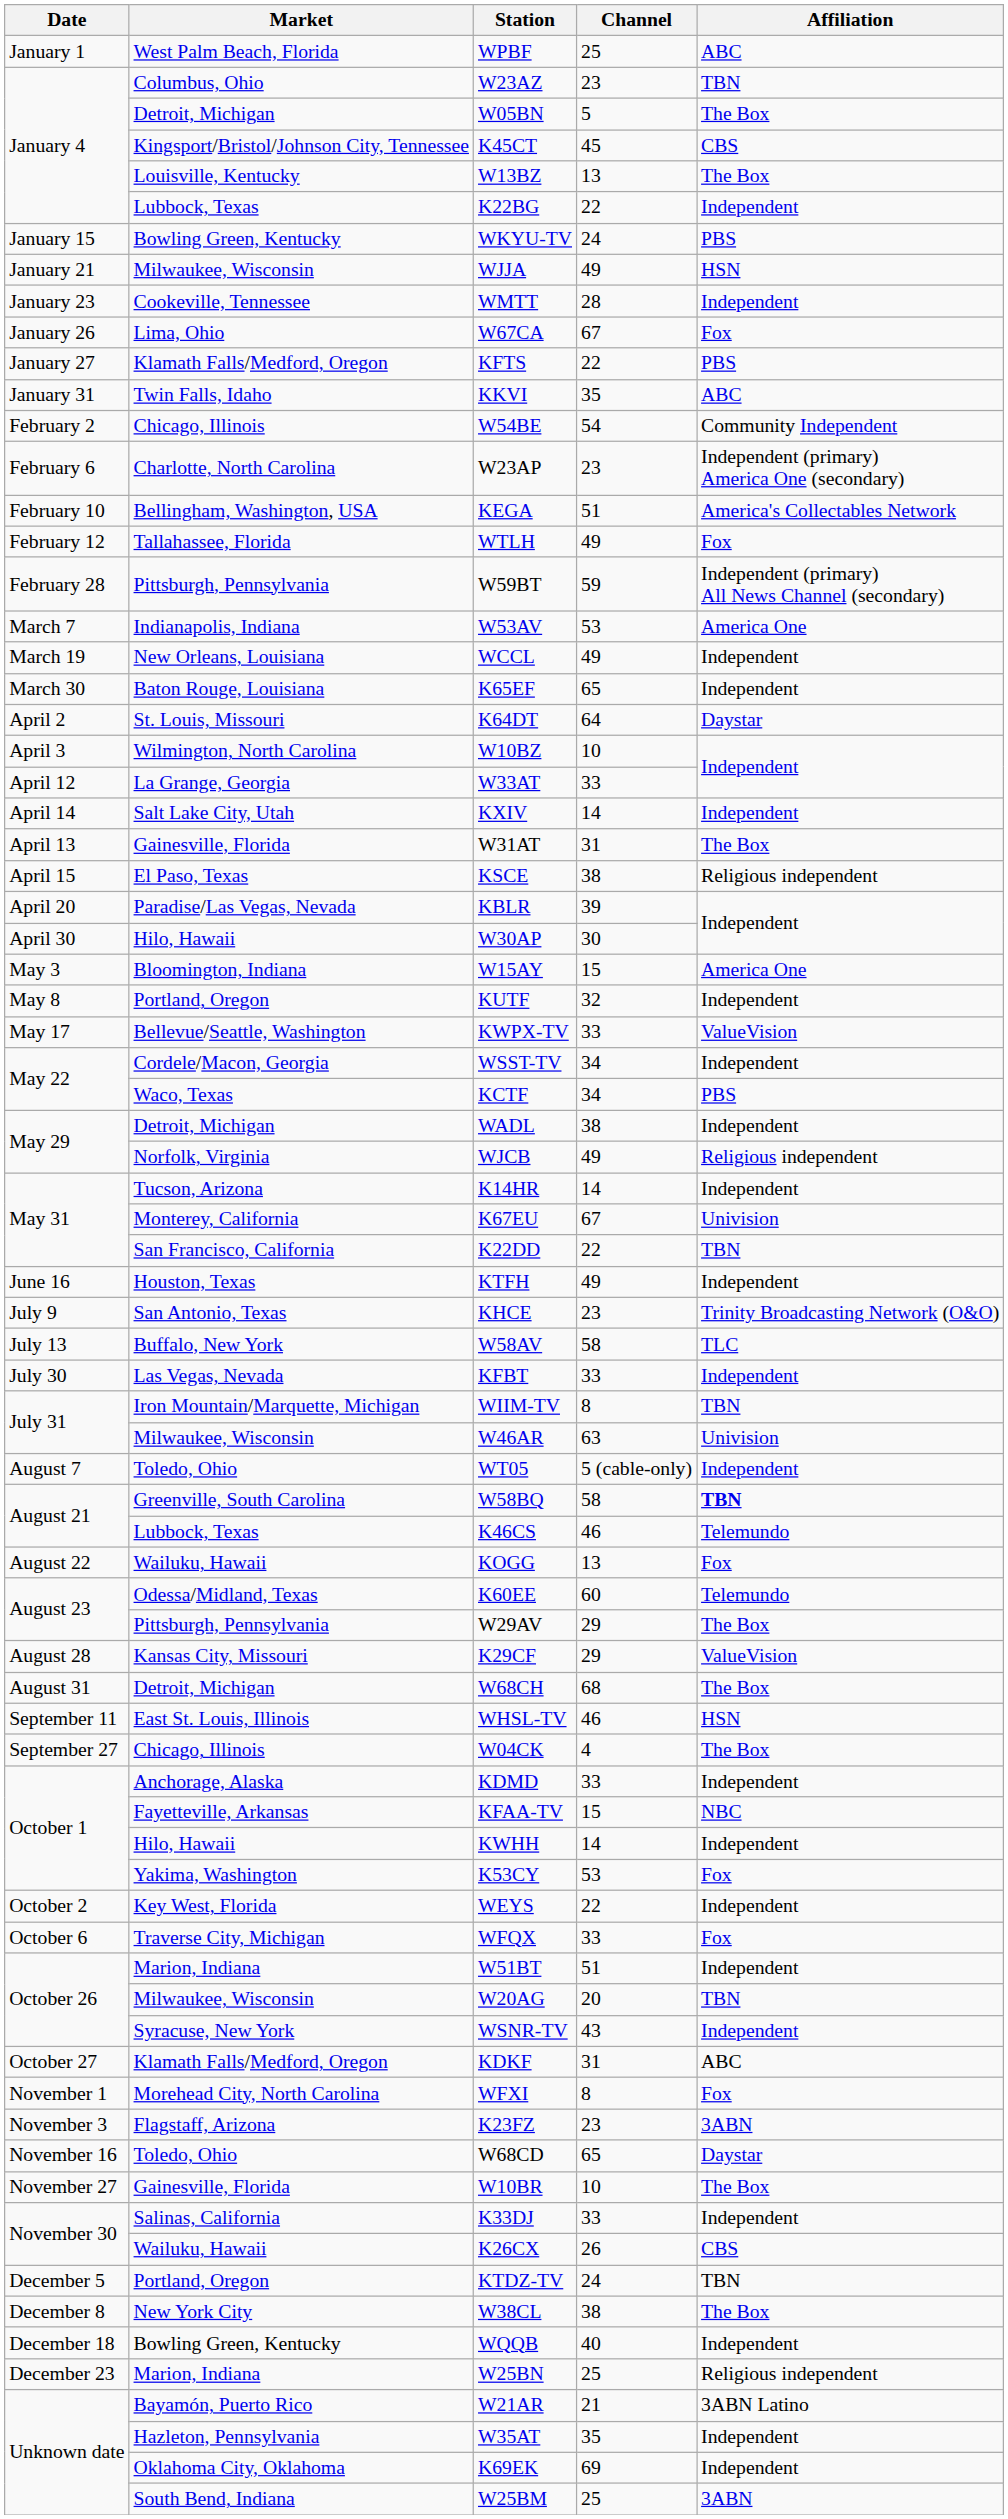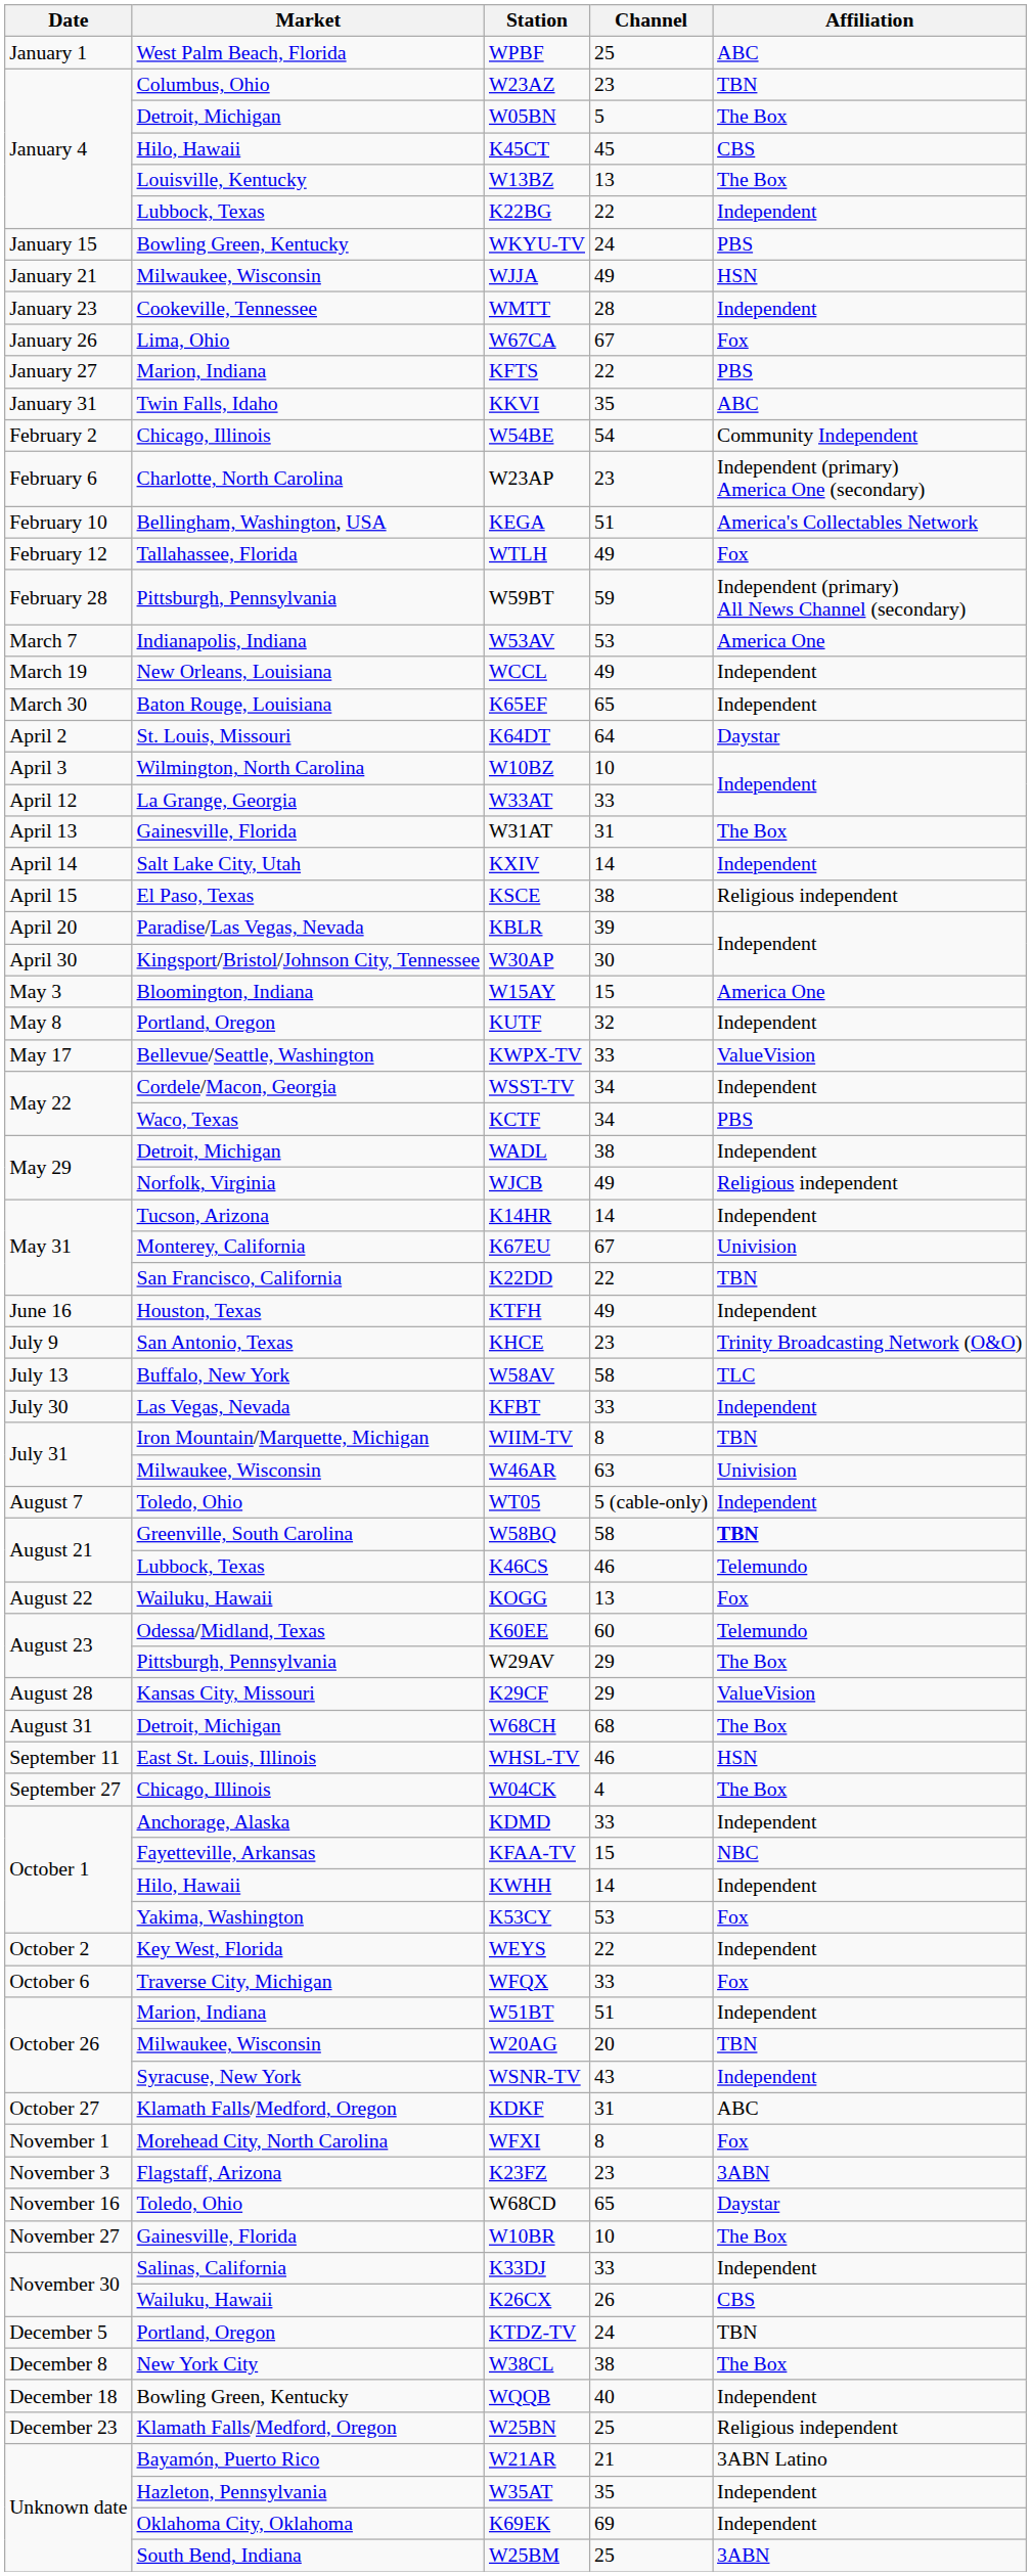K45CT | Market: Kingsport/Bristol/Johnson City, Tennessee -> Hilo, Hawaii
KFTS | Market: Klamath Falls/Medford, Oregon -> Marion, Indiana
rows swapped: W31AT <-> KXIV
W30AP | Market: Hilo, Hawaii -> Kingsport/Bristol/Johnson City, Tennessee
W25BN | Market: Marion, Indiana -> Klamath Falls/Medford, Oregon
